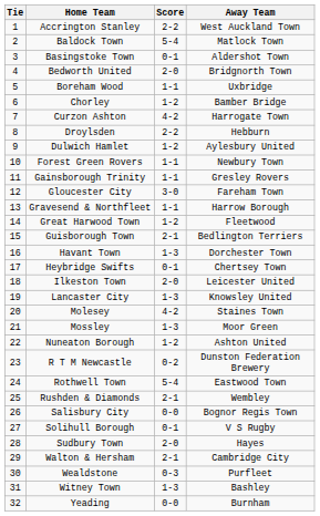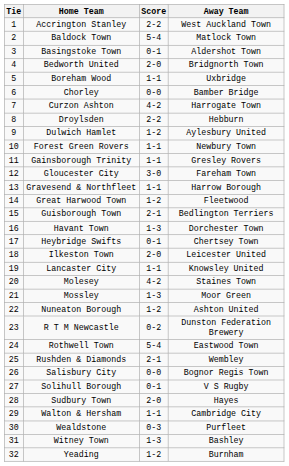Chorley | Score: 1-2 -> 0-0
Lancaster City | Score: 1-3 -> 1-1
Walton & Hersham | Score: 2-1 -> 1-1
Yeading | Score: 0-0 -> 1-2
